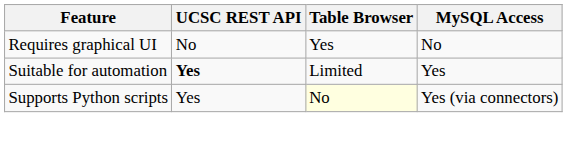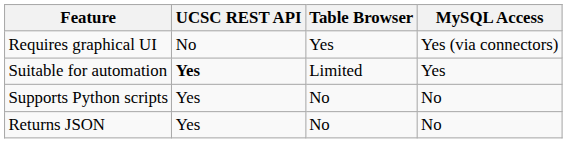Requires graphical UI | MySQL Access: No -> Yes (via connectors)
Supports Python scripts | Table Browser: lightyellow background -> no background
Supports Python scripts | MySQL Access: Yes (via connectors) -> No
+ row: Returns JSON | Yes | No | No
